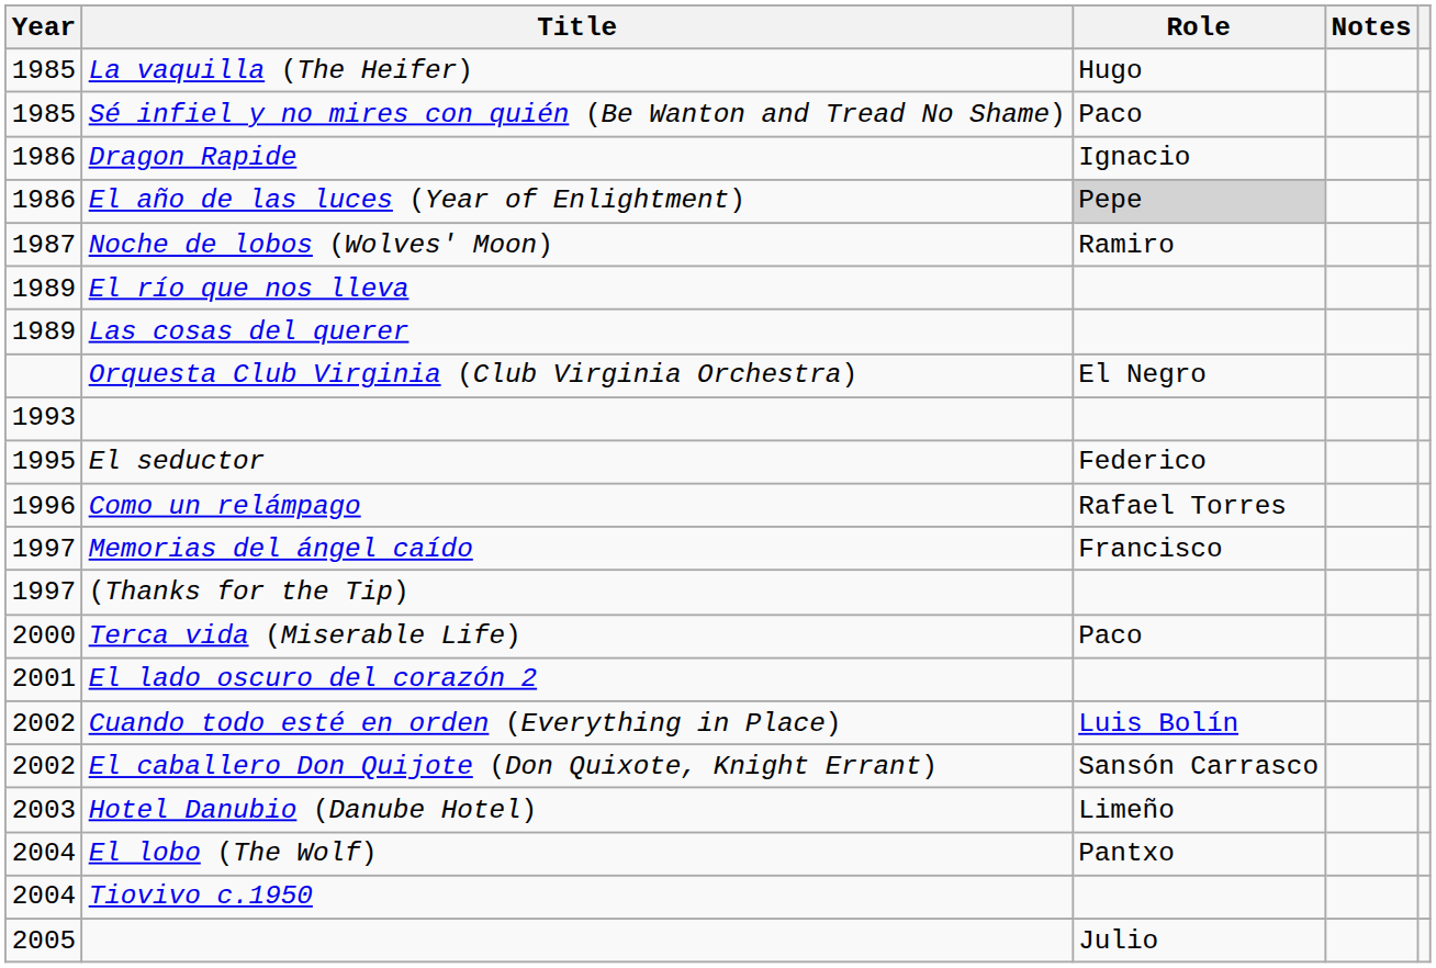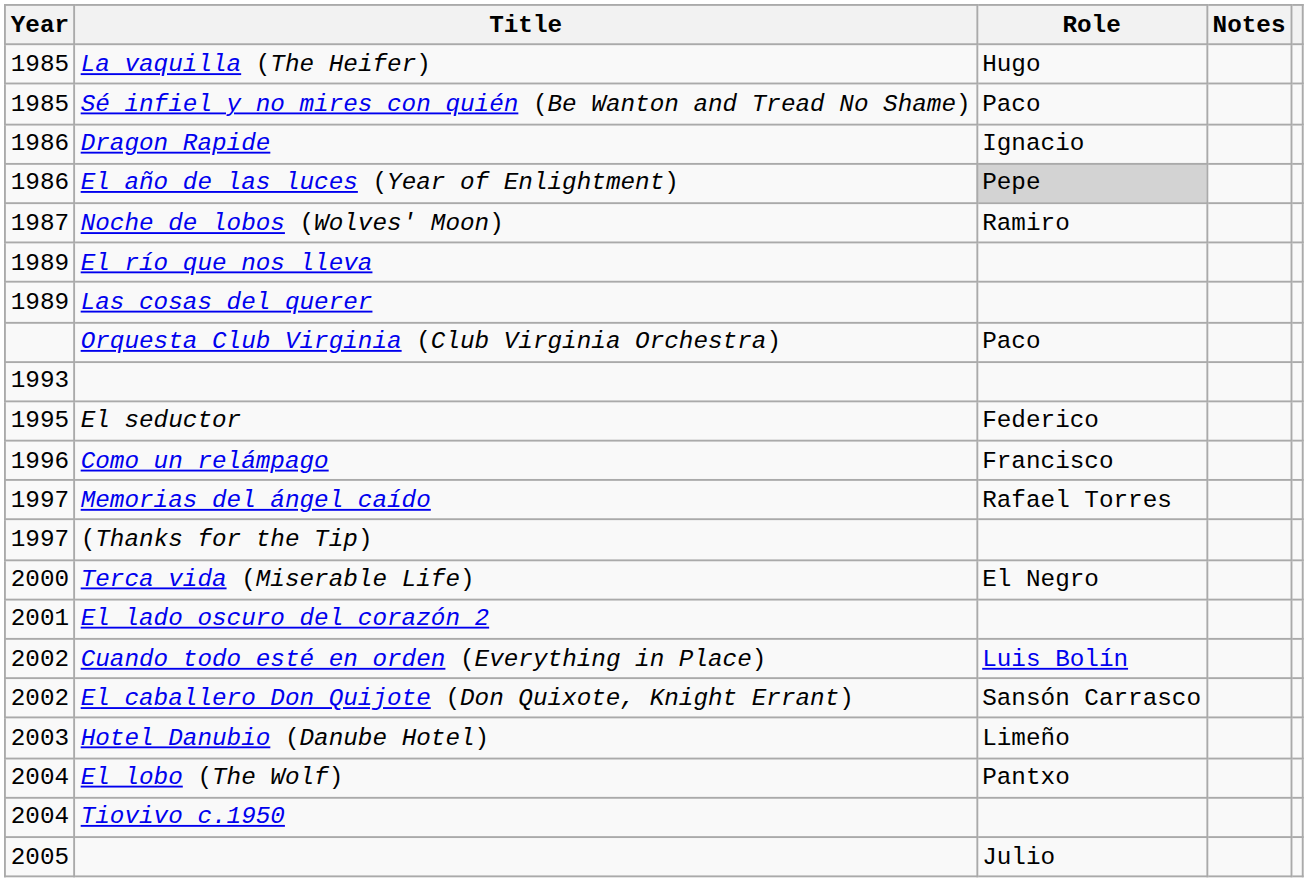Orquesta Club Virginia (Club Virginia Orchestra) | Role: El Negro -> Paco
Como un relámpago | Role: Rafael Torres -> Francisco
Memorias del ángel caído | Role: Francisco -> Rafael Torres
Terca vida (Miserable Life) | Role: Paco -> El Negro
